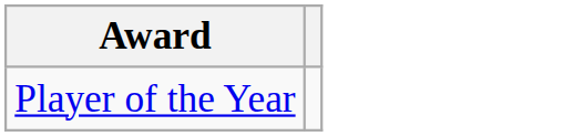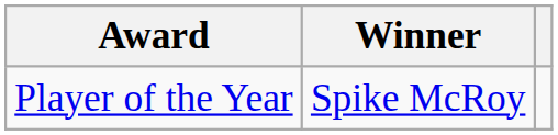+ column: Winner | Spike McRoy
